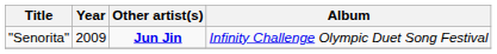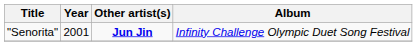"Senorita" | Year: 2009 -> 2001
